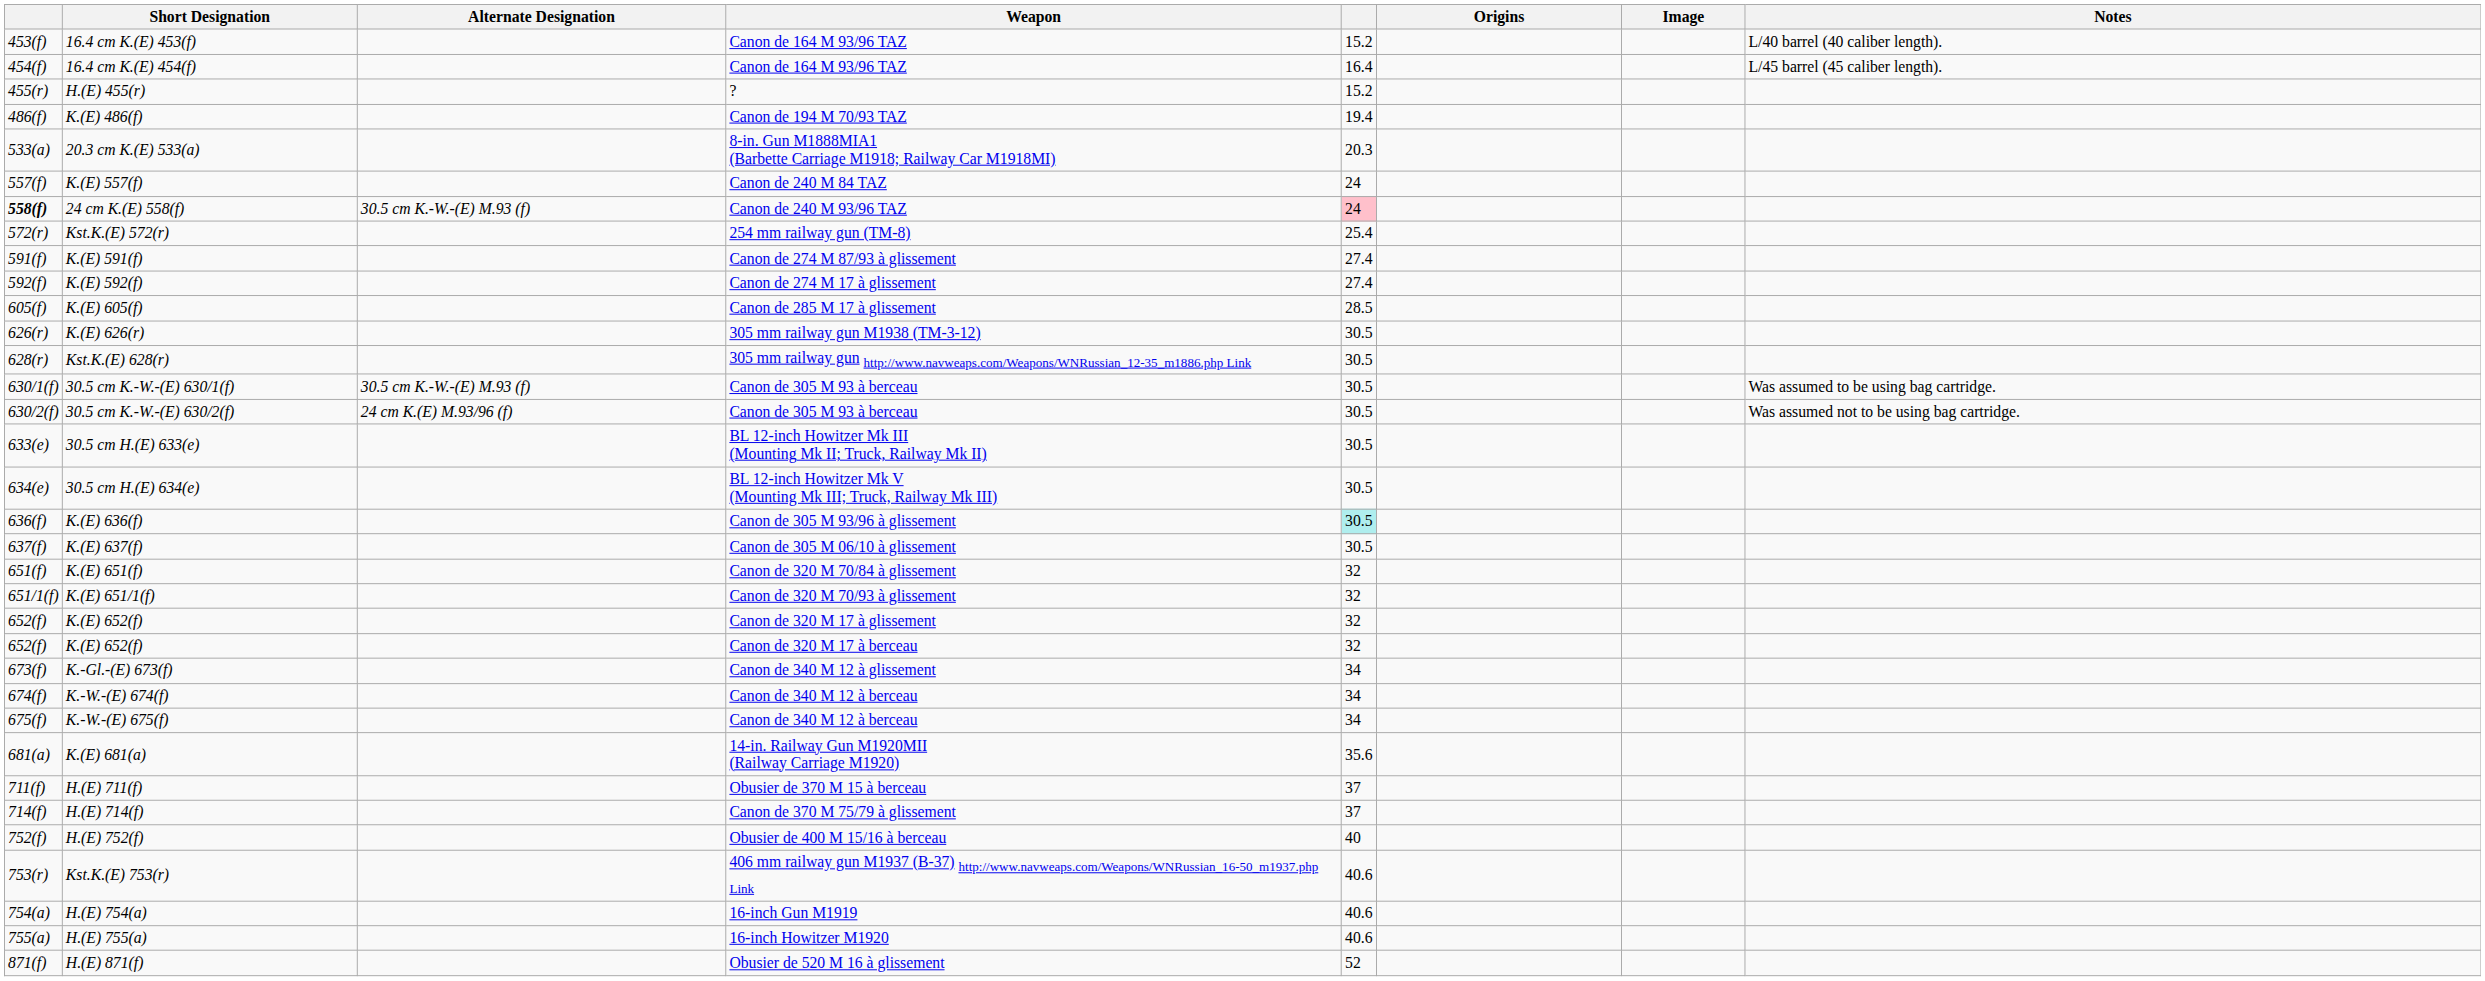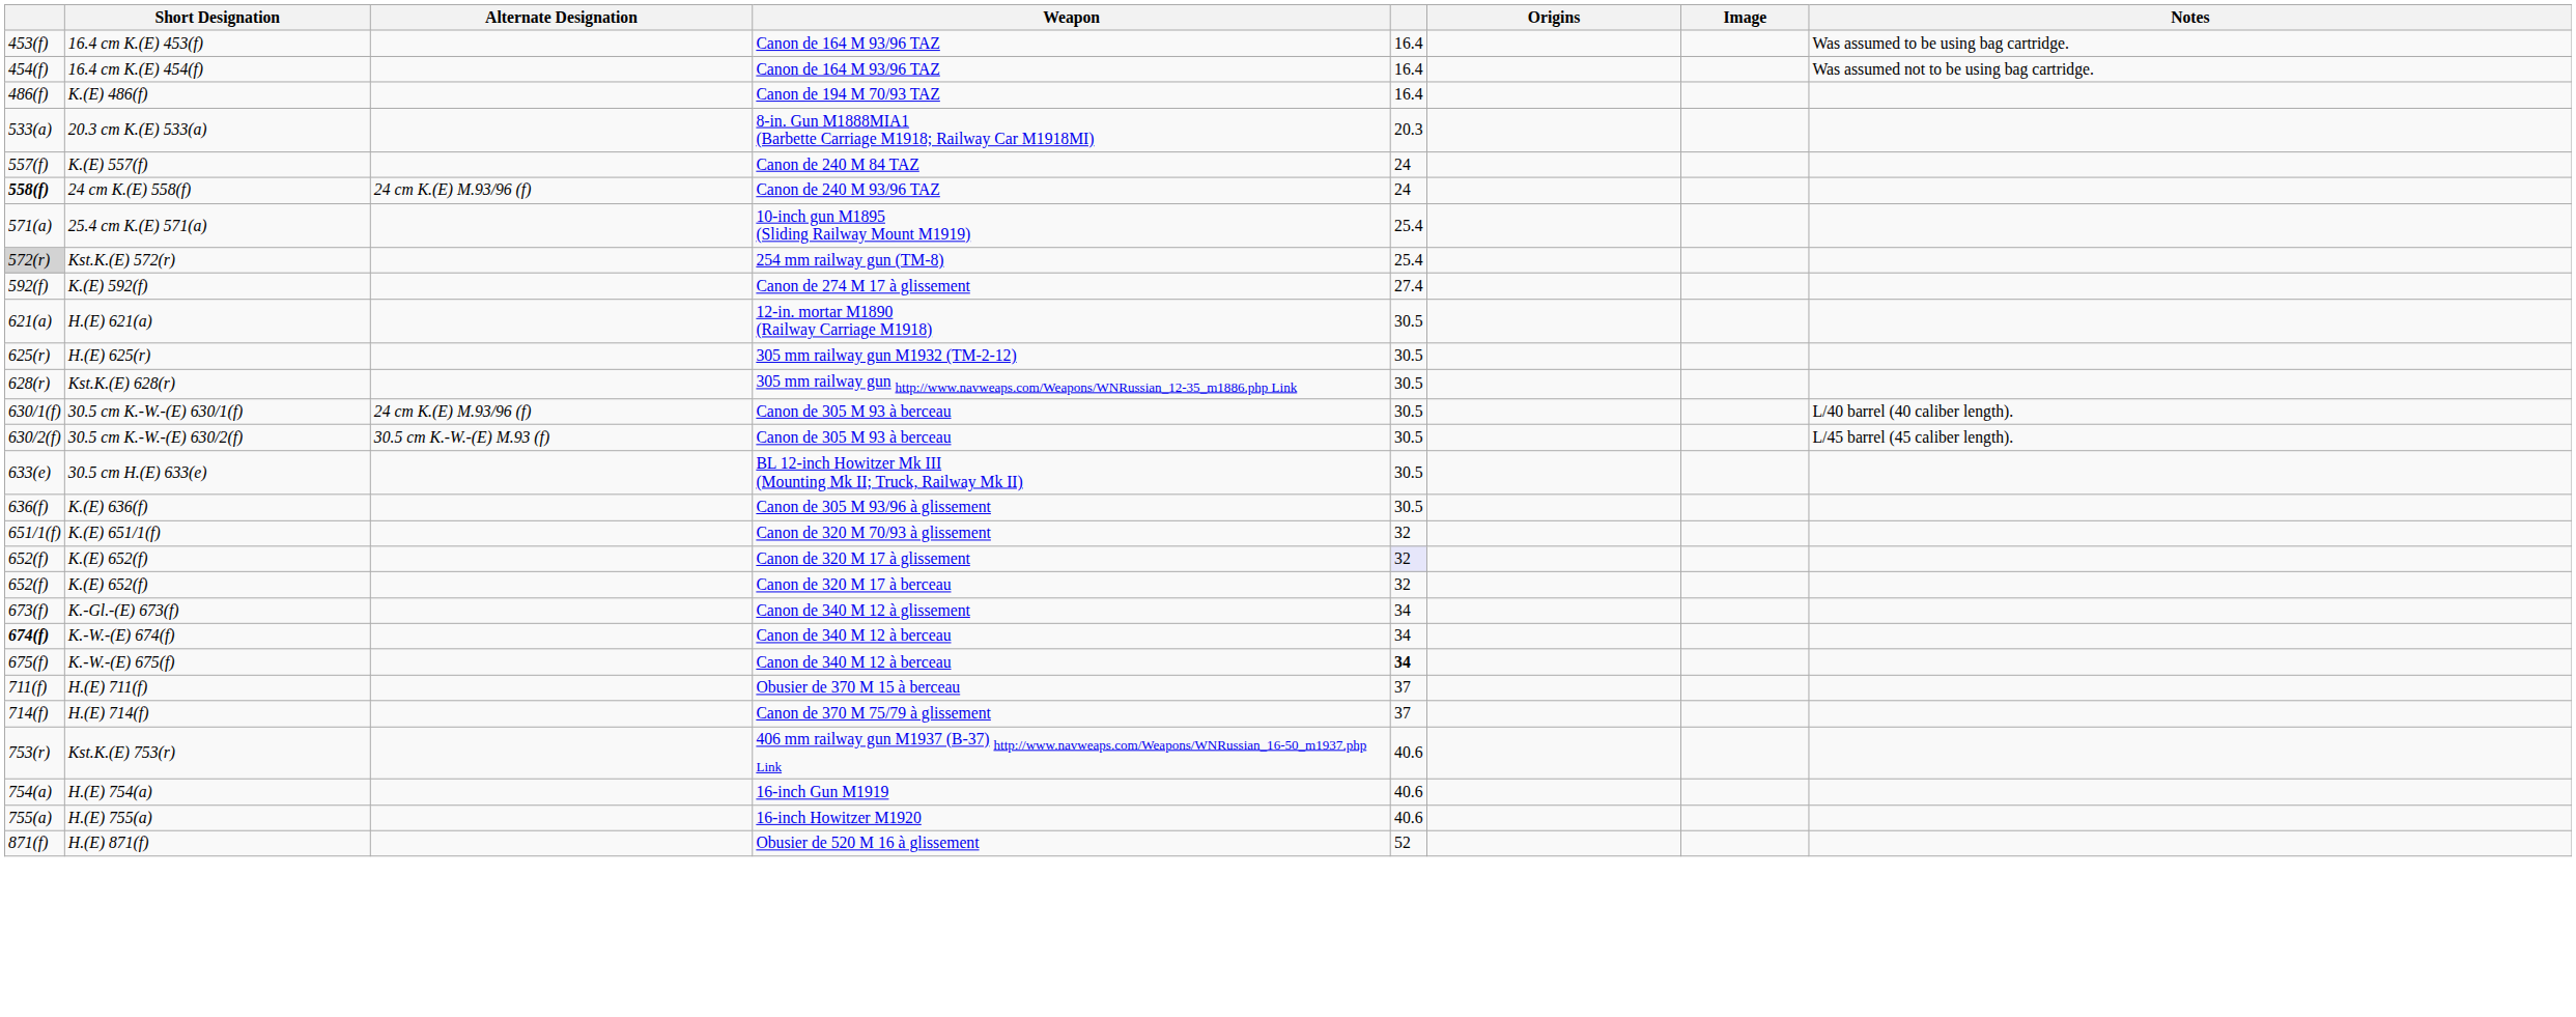16.4 cm K.(E) 453(f) | column 5: 15.2 -> 16.4
16.4 cm K.(E) 453(f) | Notes: L/40 barrel (40 caliber length). -> Was assumed to be using bag cartridge.
16.4 cm K.(E) 454(f) | Notes: L/45 barrel (45 caliber length). -> Was assumed not to be using bag cartridge.
- row: 455(r) | H.(E) 455(r) | ? | 15.2
K.(E) 486(f) | column 5: 19.4 -> 16.4
24 cm K.(E) 558(f) | Alternate Designation: 30.5 cm K.-W.-(E) M.93 (f) -> 24 cm K.(E) M.93/96 (f)
24 cm K.(E) 558(f) | column 5: pink background -> no background
+ row: 571(a) | 25.4 cm K.(E) 571(a) | 10-inch gun M1895 (Sliding Railway Mount M1919) | 25.4
Kst.K.(E) 572(r) | column 1: no background -> lightgrey background
- row: 591(f) | K.(E) 591(f) | Canon de 274 M 87/93 à glissement | 27.4
- row: 605(f) | K.(E) 605(f) | Canon de 285 M 17 à glissement | 28.5
+ row: 621(a) | H.(E) 621(a) | 12-in. mortar M1890 (Railway Carriage M1918) | 30.5
+ row: 625(r) | H.(E) 625(r) | 305 mm railway gun M1932 (TM-2-12) | 30.5
- row: 626(r) | K.(E) 626(r) | 305 mm railway gun M1938 (TM-3-12) | 30.5
30.5 cm K.-W.-(E) 630/1(f) | Alternate Designation: 30.5 cm K.-W.-(E) M.93 (f) -> 24 cm K.(E) M.93/96 (f)
30.5 cm K.-W.-(E) 630/1(f) | Notes: Was assumed to be using bag cartridge. -> L/40 barrel (40 caliber length).
30.5 cm K.-W.-(E) 630/2(f) | Alternate Designation: 24 cm K.(E) M.93/96 (f) -> 30.5 cm K.-W.-(E) M.93 (f)
30.5 cm K.-W.-(E) 630/2(f) | Notes: Was assumed not to be using bag cartridge. -> L/45 barrel (45 caliber length).
- row: 634(e) | 30.5 cm H.(E) 634(e) | BL 12-inch Howitzer Mk V (Mounting Mk III; Truck, Railway Mk III) | 30.5
K.(E) 636(f) | column 5: paleturquoise background -> no background
- row: 637(f) | K.(E) 637(f) | Canon de 305 M 06/10 à glissement | 30.5
- row: 651(f) | K.(E) 651(f) | Canon de 320 M 70/84 à glissement | 32
K.(E) 652(f) / Canon de 320 M 17 à glissement | column 5: no background -> lavender background
K.-W.-(E) 674(f) | column 1: normal -> bold
K.-W.-(E) 675(f) | column 5: normal -> bold
- row: 681(a) | K.(E) 681(a) | 14-in. Railway Gun M1920MII (Railway Carriage M1920) | 35.6
- row: 752(f) | H.(E) 752(f) | Obusier de 400 M 15/16 à berceau | 40
